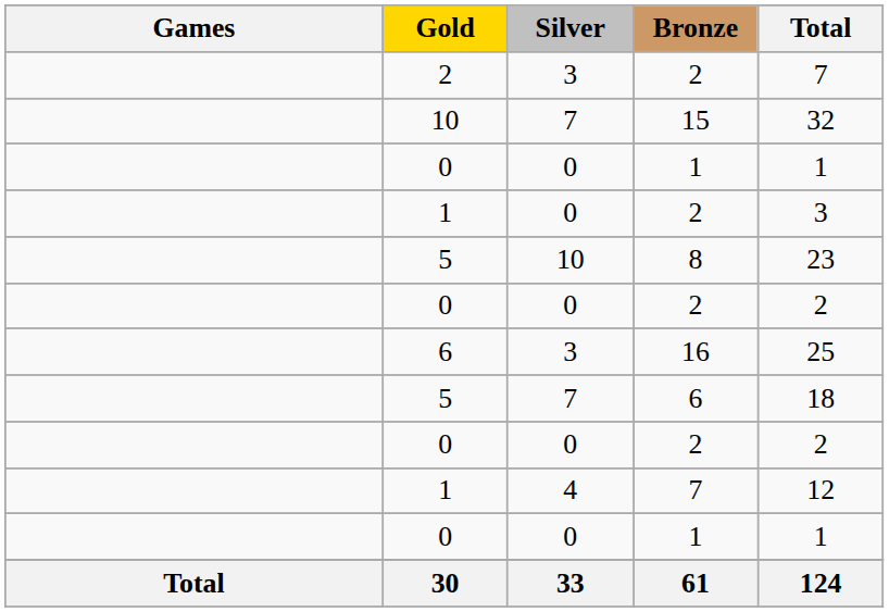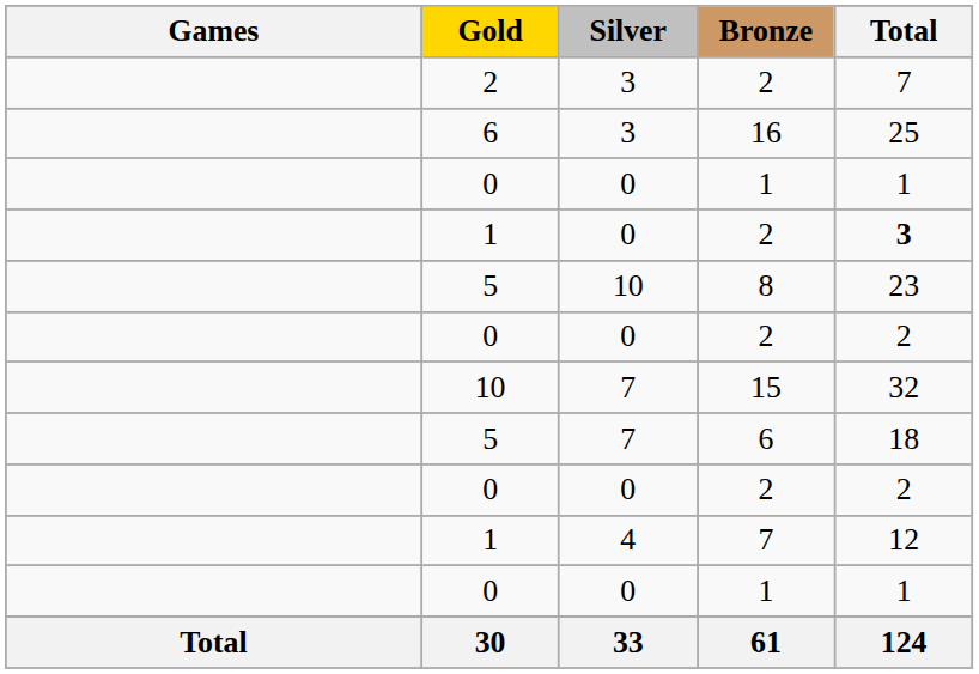rows swapped: 16 <-> 15
1 / 2 | Total: normal -> bold
